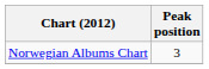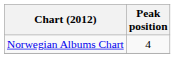Norwegian Albums Chart | Peak position: 3 -> 4
